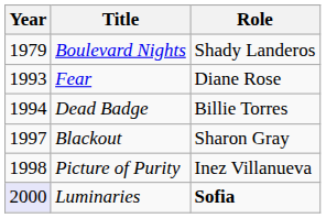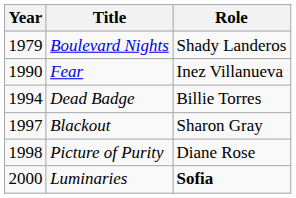Fear | Year: 1993 -> 1990
Fear | Role: Diane Rose -> Inez Villanueva
Picture of Purity | Role: Inez Villanueva -> Diane Rose
Luminaries | Year: lavender background -> no background
